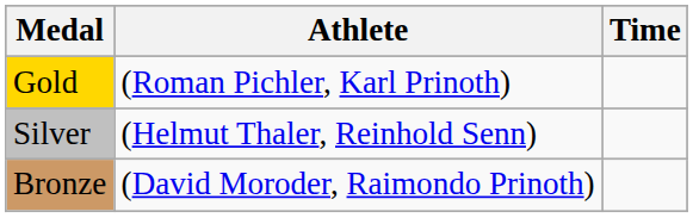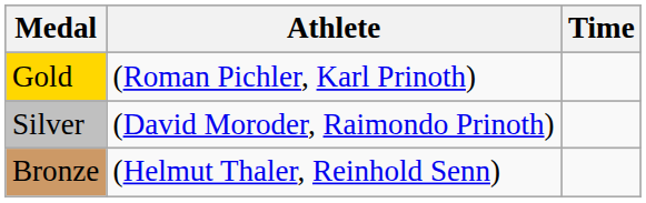Silver | Athlete: (Helmut Thaler, Reinhold Senn) -> (David Moroder, Raimondo Prinoth)
Bronze | Athlete: (David Moroder, Raimondo Prinoth) -> (Helmut Thaler, Reinhold Senn)
